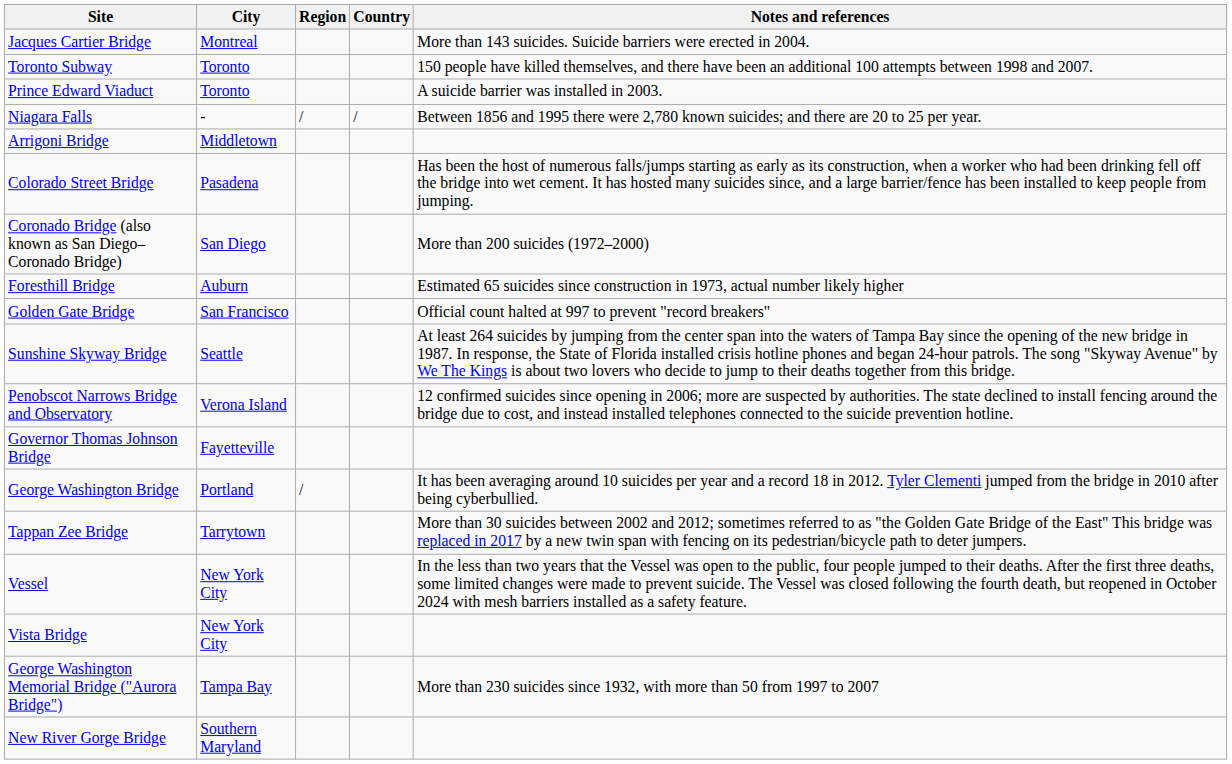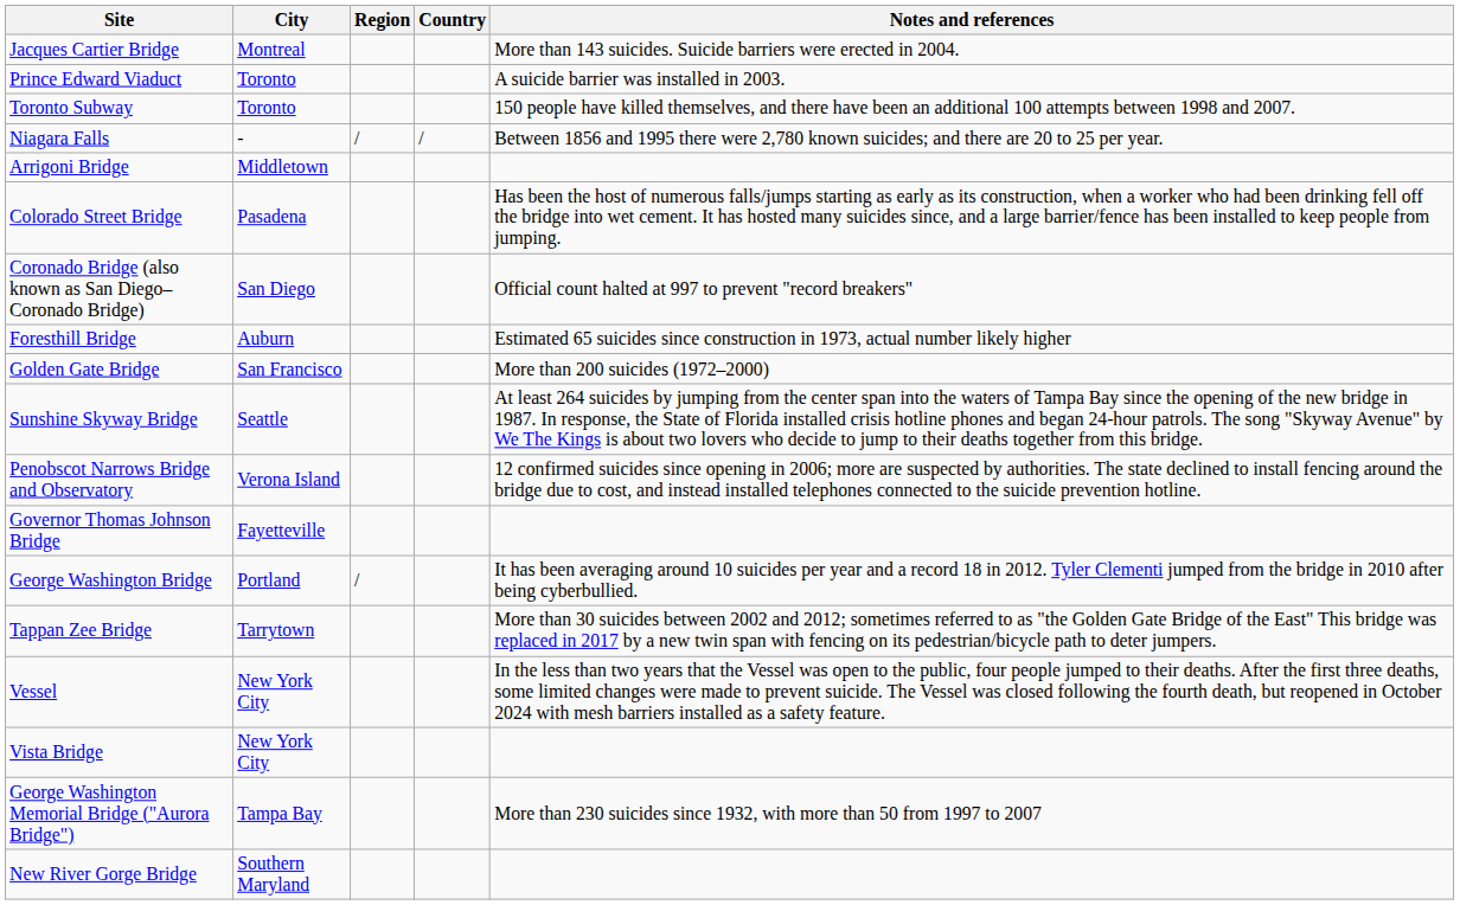rows swapped: Prince Edward Viaduct <-> Toronto Subway
Coronado Bridge (also known as San Diego–Coronado Bridge) | Notes and references: More than 200 suicides (1972–2000) -> Official count halted at 997 to prevent "record breakers"
Golden Gate Bridge | Notes and references: Official count halted at 997 to prevent "record breakers" -> More than 200 suicides (1972–2000)
